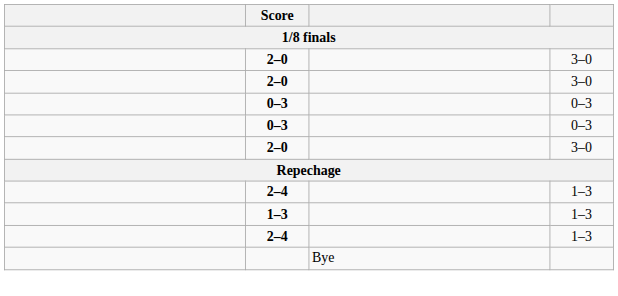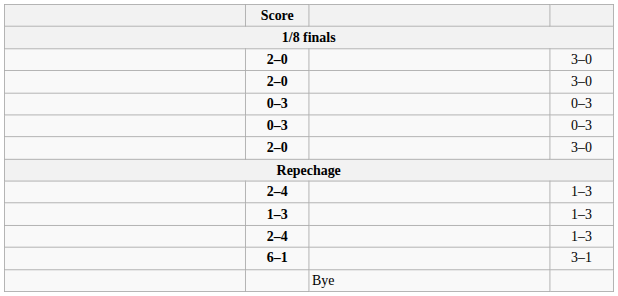+ row: 6–1 | 3–1
